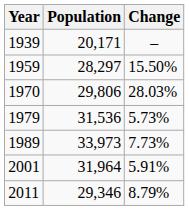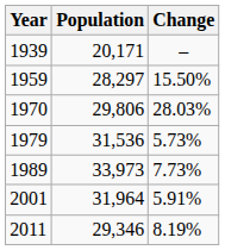2011 | Change: 8.79% -> 8.19%
